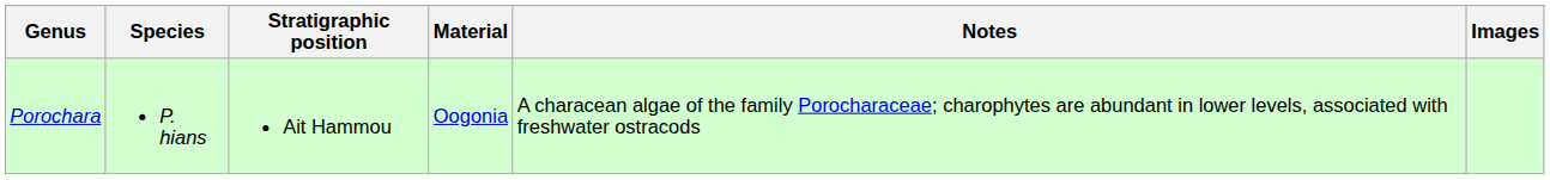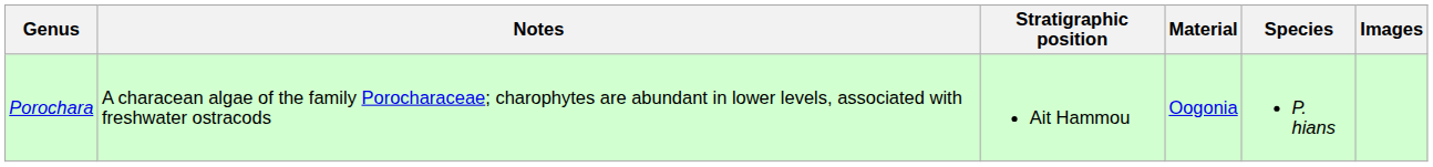columns swapped: Species <-> Notes
